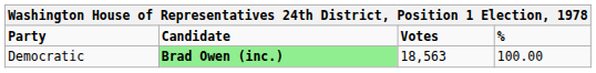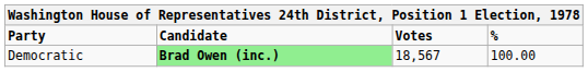Democratic | Votes: 18,563 -> 18,567
